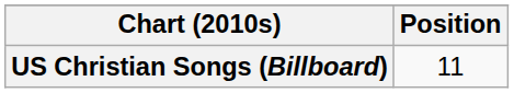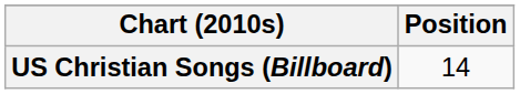US Christian Songs (Billboard) | Position: 11 -> 14
